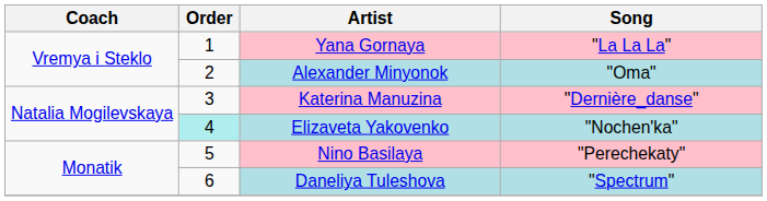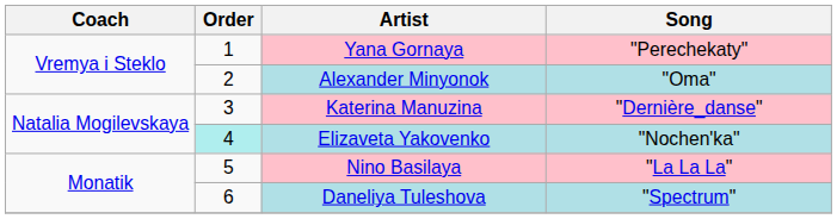Yana Gornaya | Song: "La La La" -> "Perechekaty"
Nino Basilaya | Song: "Perechekaty" -> "La La La"
